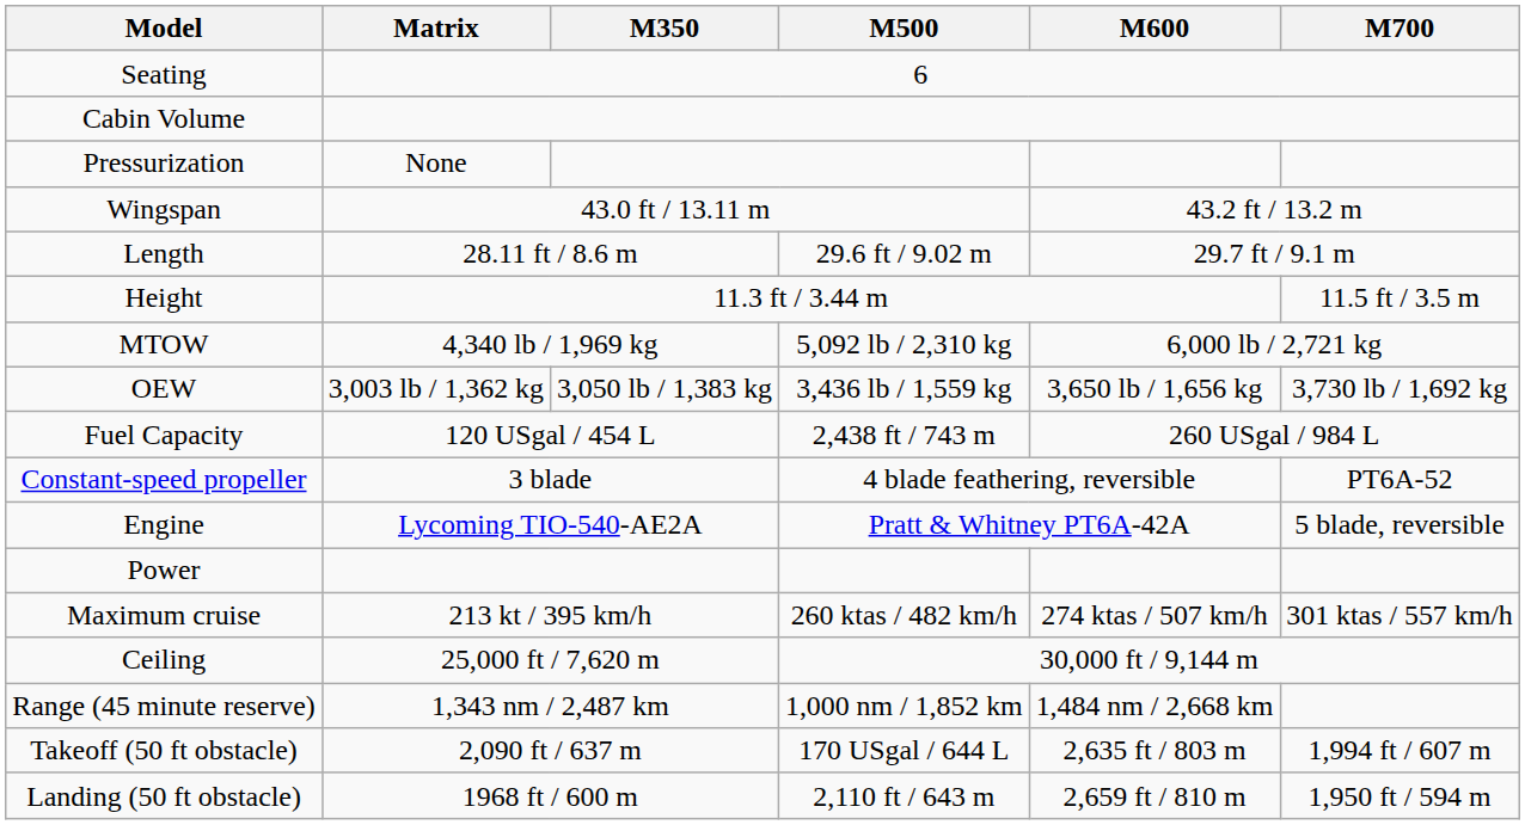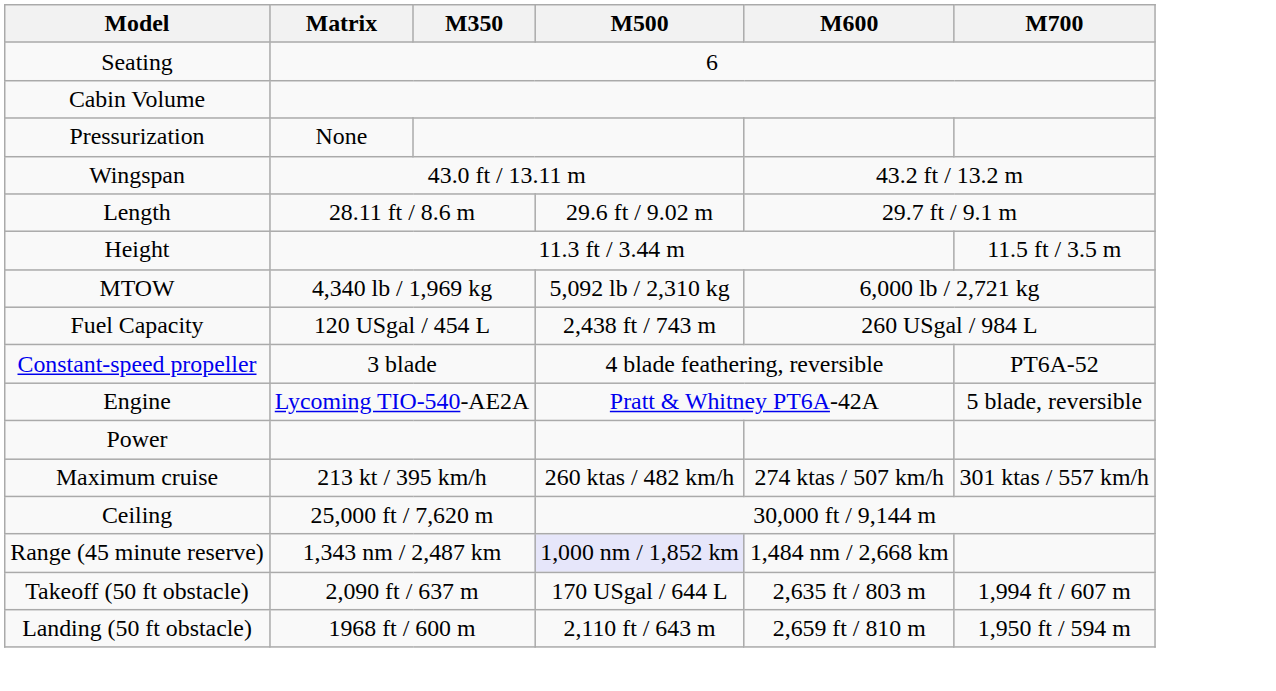- row: OEW | 3,003 lb / 1,362 kg | 3,050 lb / 1,383 kg | 3,436 lb / 1,559 kg | 3,650 lb / 1,656 kg | 3,730 lb / 1,692 kg
Range (45 minute reserve) | M500: no background -> lavender background
